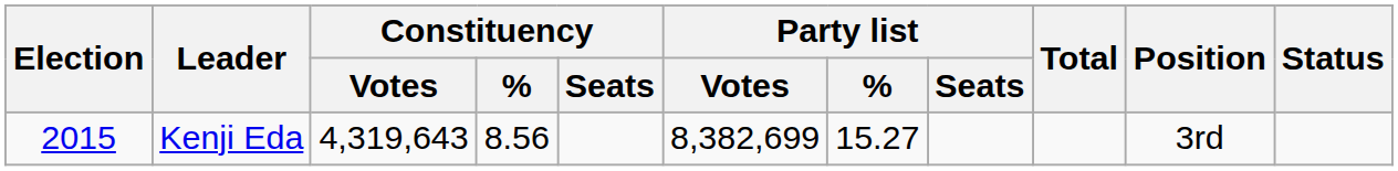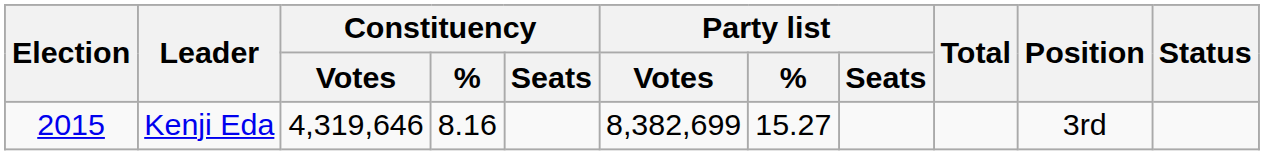Kenji Eda | Constituency / Votes: 4,319,643 -> 4,319,646
Kenji Eda | Constituency / %: 8.56 -> 8.16
